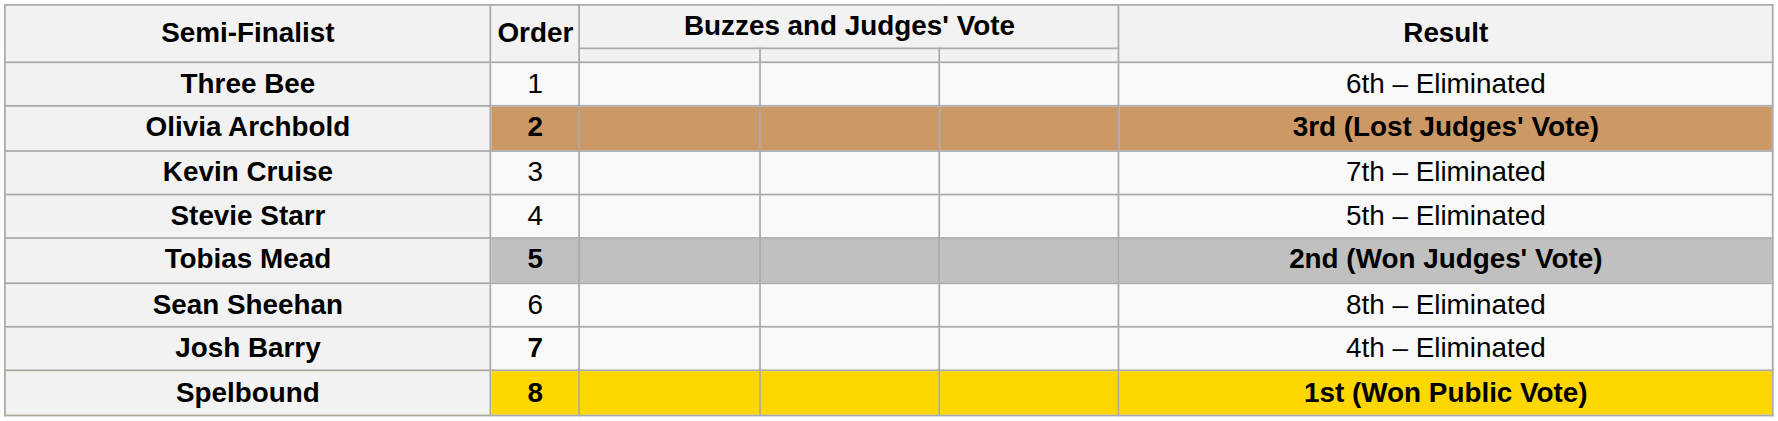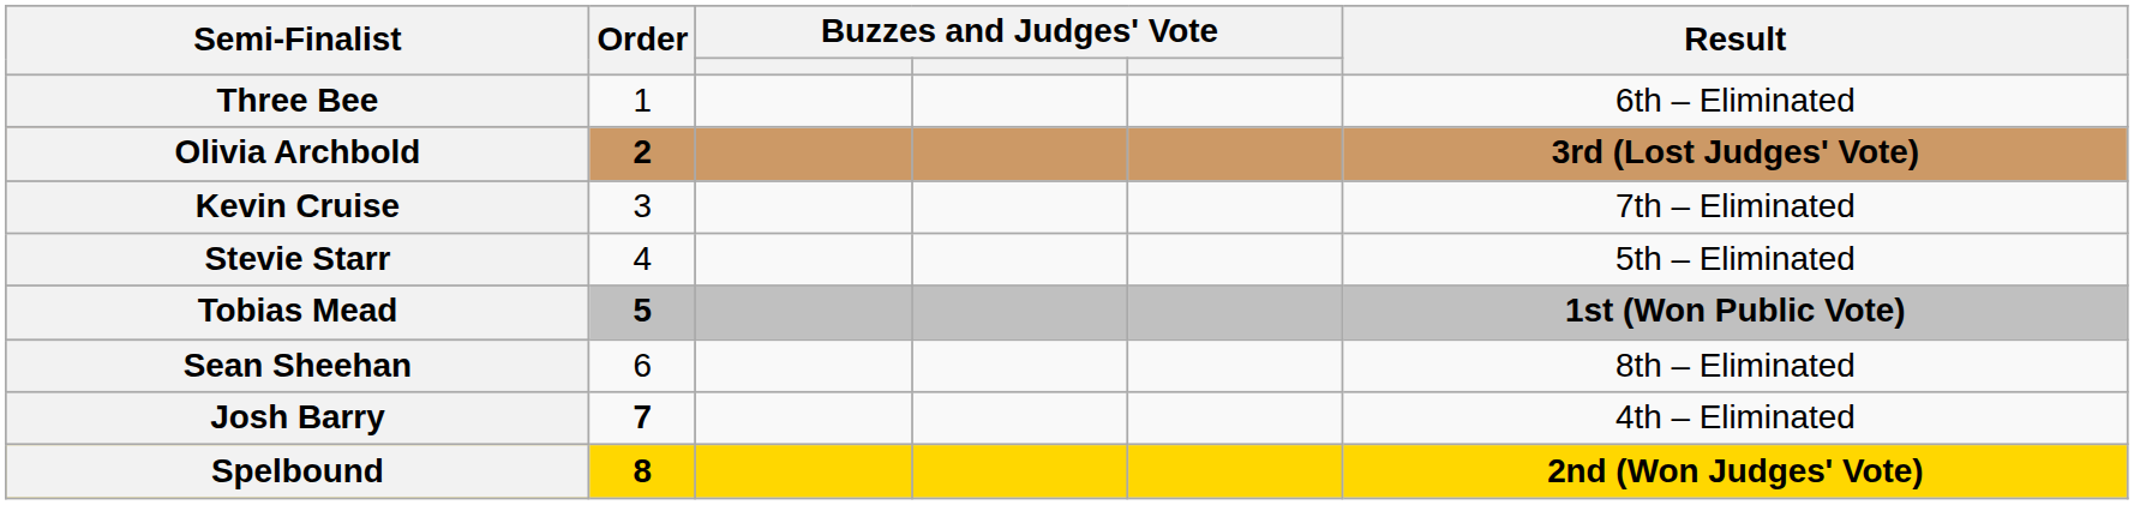Tobias Mead | Result: 2nd (Won Judges' Vote) -> 1st (Won Public Vote)
Spelbound | Result: 1st (Won Public Vote) -> 2nd (Won Judges' Vote)
